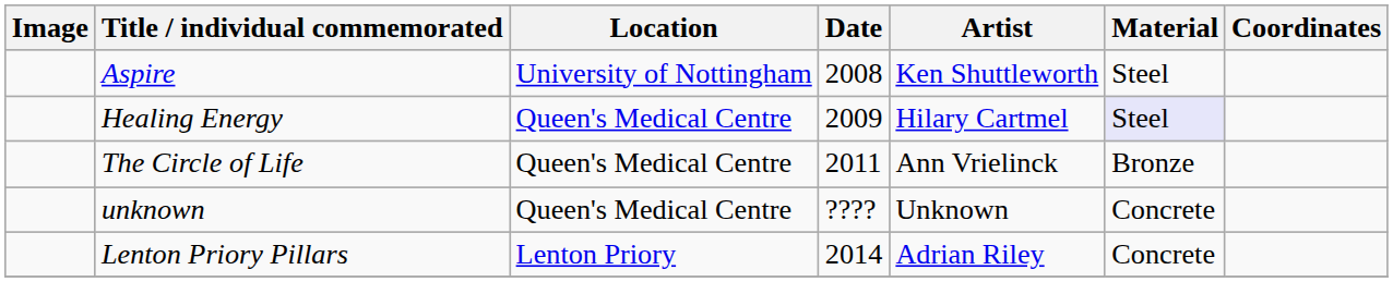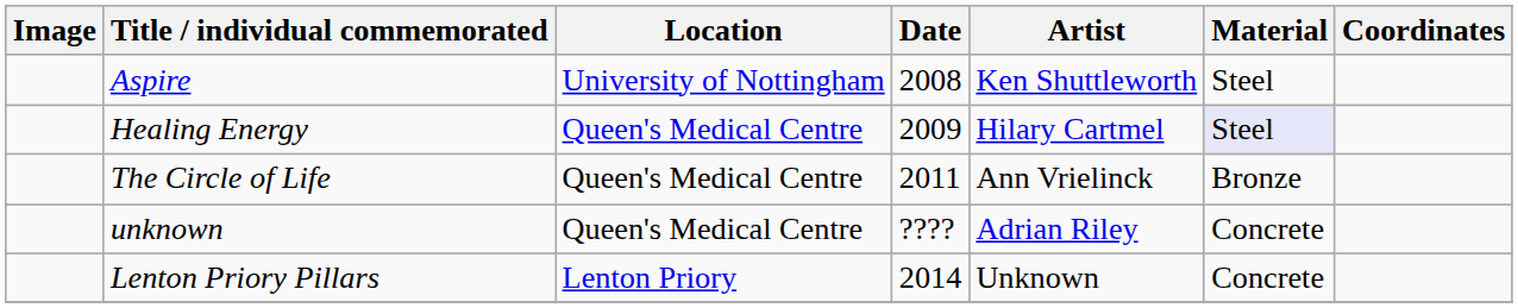unknown | Artist: Unknown -> Adrian Riley
Lenton Priory Pillars | Artist: Adrian Riley -> Unknown
